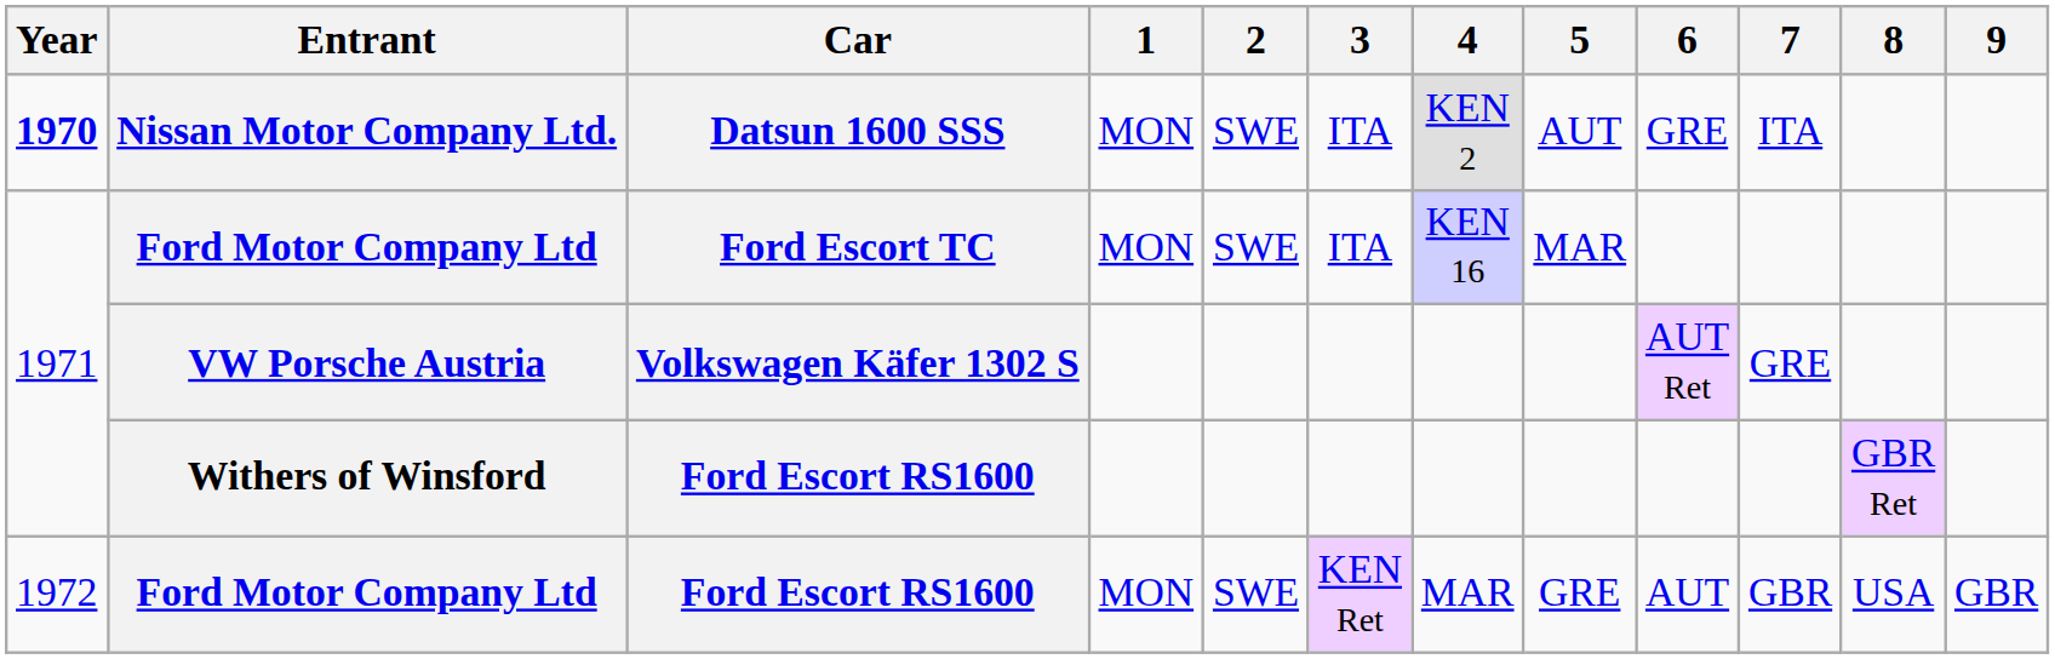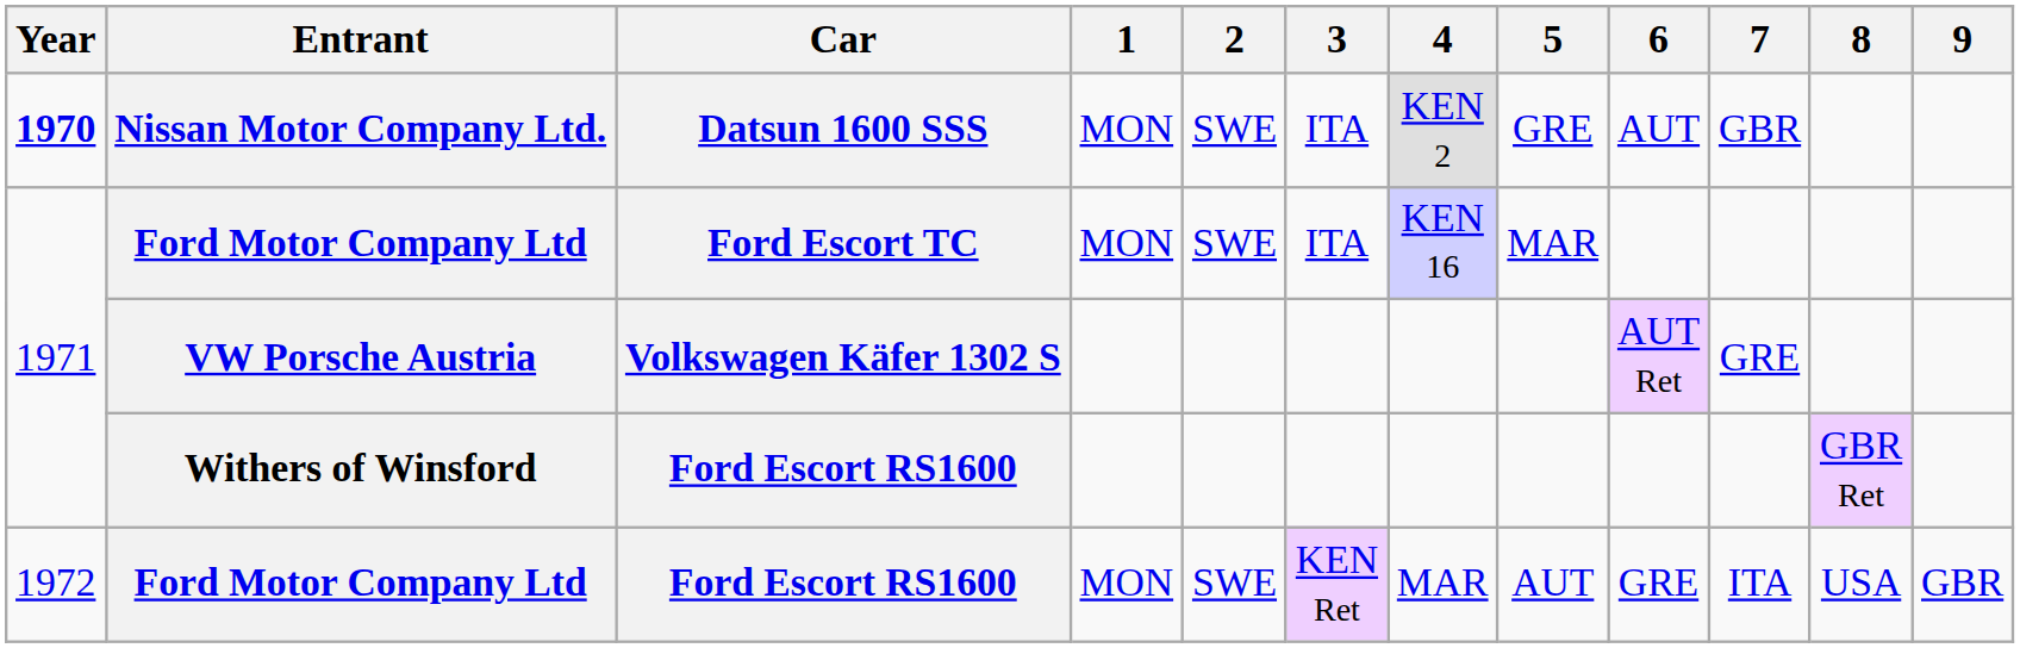Nissan Motor Company Ltd. | 5: AUT -> GRE
Nissan Motor Company Ltd. | 6: GRE -> AUT
Nissan Motor Company Ltd. | 7: ITA -> GBR
Ford Motor Company Ltd / Ford Escort RS1600 | 5: GRE -> AUT
Ford Motor Company Ltd / Ford Escort RS1600 | 6: AUT -> GRE
Ford Motor Company Ltd / Ford Escort RS1600 | 7: GBR -> ITA
